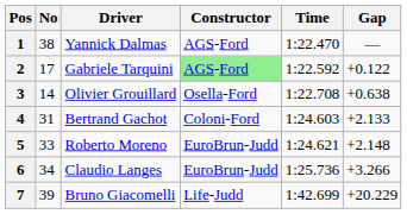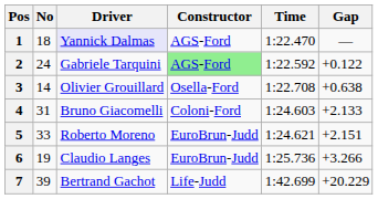1 | No: 38 -> 18
1 | Driver: no background -> lavender background
2 | No: 17 -> 24
4 | Driver: Bertrand Gachot -> Bruno Giacomelli
5 | Gap: +2.148 -> +2.151
6 | No: 34 -> 19
7 | Driver: Bruno Giacomelli -> Bertrand Gachot
